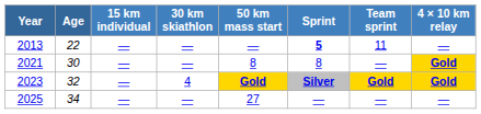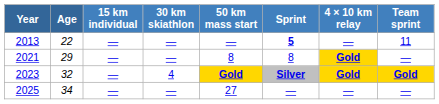columns swapped: 4 × 10 km relay <-> Team sprint
2021 | Age: 30 -> 29
